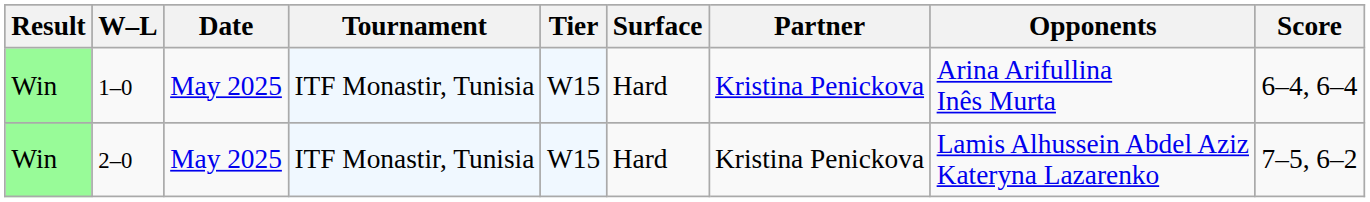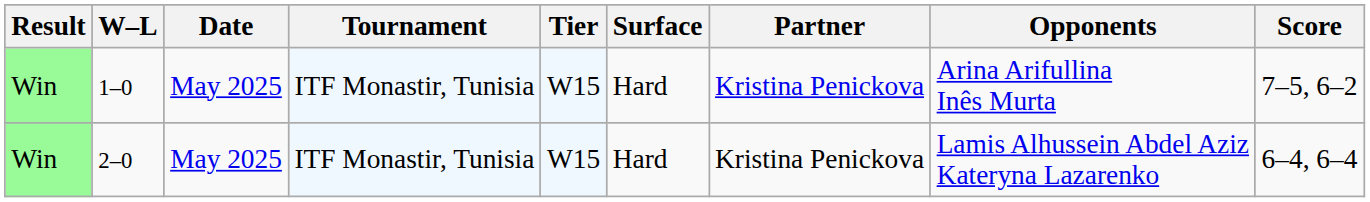1–0 | Score: 6–4, 6–4 -> 7–5, 6–2
2–0 | Score: 7–5, 6–2 -> 6–4, 6–4
